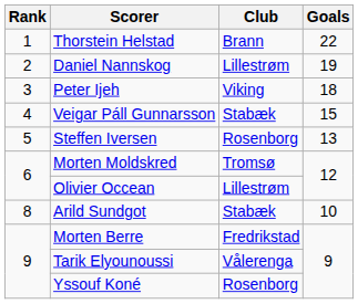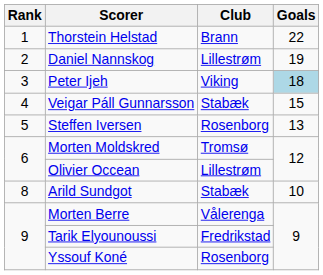Peter Ijeh | Goals: no background -> lightblue background
Morten Berre | Club: Fredrikstad -> Vålerenga
Tarik Elyounoussi | Club: Vålerenga -> Fredrikstad
